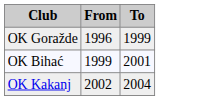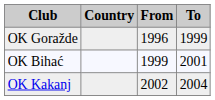+ column: Country
